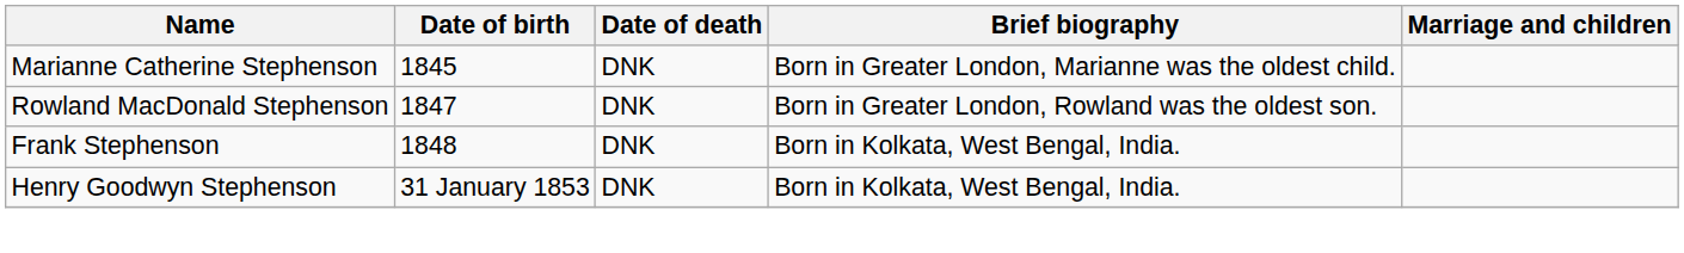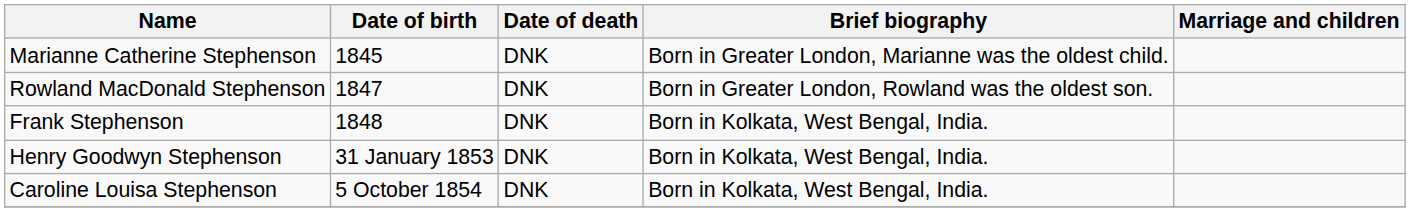+ row: Caroline Louisa Stephenson | 5 October 1854 | DNK | Born in Kolkata, West Bengal, India.
